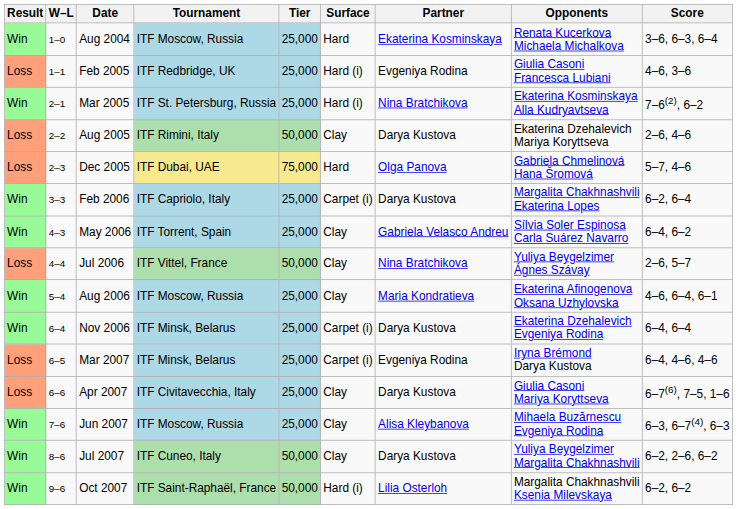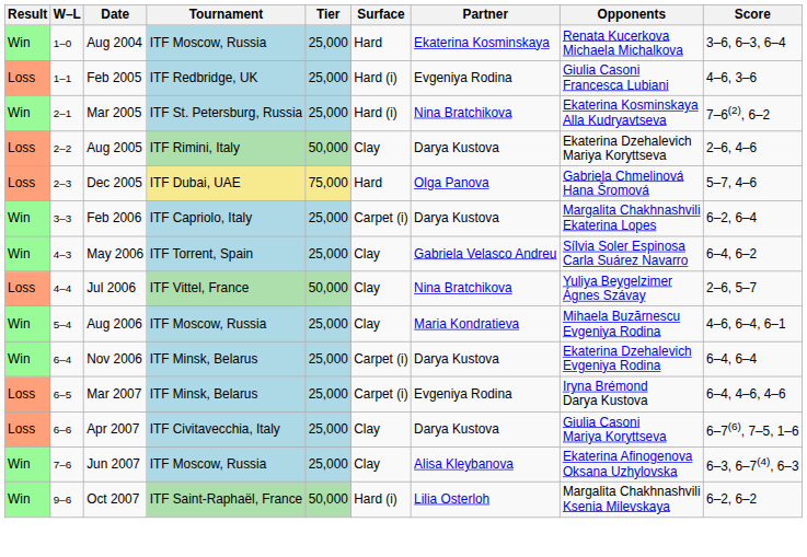Aug 2006 | Opponents: Ekaterina Afinogenova Oksana Uzhylovska -> Mihaela Buzărnescu Evgeniya Rodina
Jun 2007 | Opponents: Mihaela Buzărnescu Evgeniya Rodina -> Ekaterina Afinogenova Oksana Uzhylovska
- row: Win | 8–6 | Jul 2007 | ITF Cuneo, Italy | 50,000 | Clay | Darya Kustova | Yuliya Beygelzimer Margalita Chakhnashvili | 6–2, 2–6, 6–2
